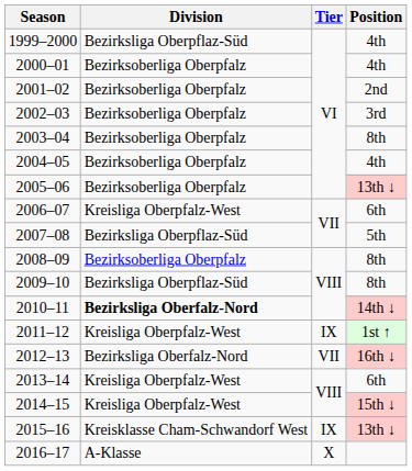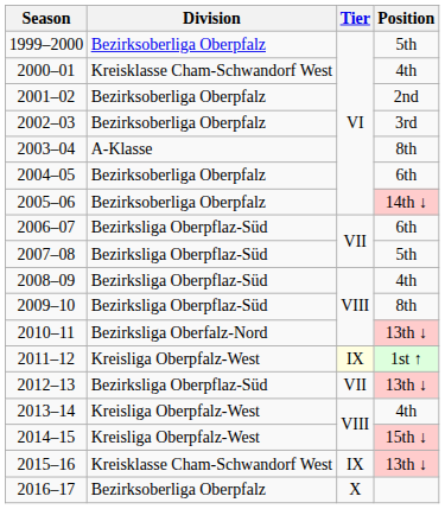1999–2000 | Division: Bezirksliga Oberpflaz-Süd -> Bezirksoberliga Oberpfalz
1999–2000 | Position: 4th -> 5th
2000–01 | Division: Bezirksoberliga Oberpfalz -> Kreisklasse Cham-Schwandorf West
2003–04 | Division: Bezirksoberliga Oberpfalz -> A-Klasse
2004–05 | Position: 4th -> 6th
2005–06 | Position: 13th ↓ -> 14th ↓
2006–07 | Division: Kreisliga Oberpfalz-West -> Bezirksliga Oberpflaz-Süd
2008–09 | Division: Bezirksoberliga Oberpfalz -> Bezirksliga Oberpflaz-Süd
2008–09 | Position: 8th -> 4th
2010–11 | Division: bold -> normal
2010–11 | Position: 14th ↓ -> 13th ↓
2011–12 | Tier: no background -> lightyellow background
2012–13 | Division: Bezirksliga Oberfalz-Nord -> Bezirksliga Oberpflaz-Süd
2012–13 | Position: 16th ↓ -> 13th ↓
2013–14 | Position: 6th -> 4th
2016–17 | Division: A-Klasse -> Bezirksoberliga Oberpfalz
